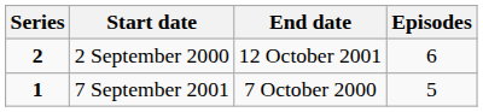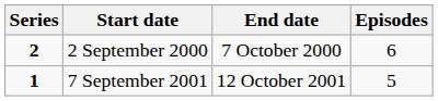2 September 2000 | End date: 12 October 2001 -> 7 October 2000
7 September 2001 | End date: 7 October 2000 -> 12 October 2001
